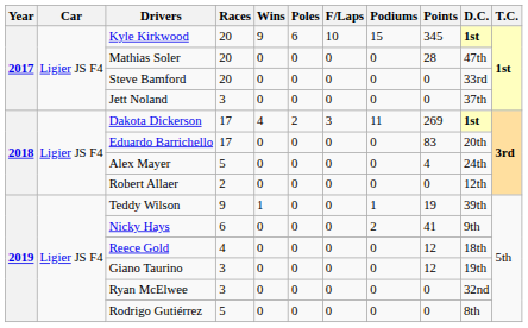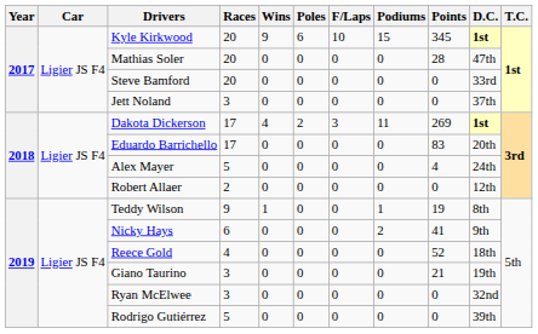Teddy Wilson | D.C.: 39th -> 8th
Reece Gold | Points: 12 -> 52
Giano Taurino | Points: 12 -> 21
Rodrigo Gutiérrez | D.C.: 8th -> 39th
